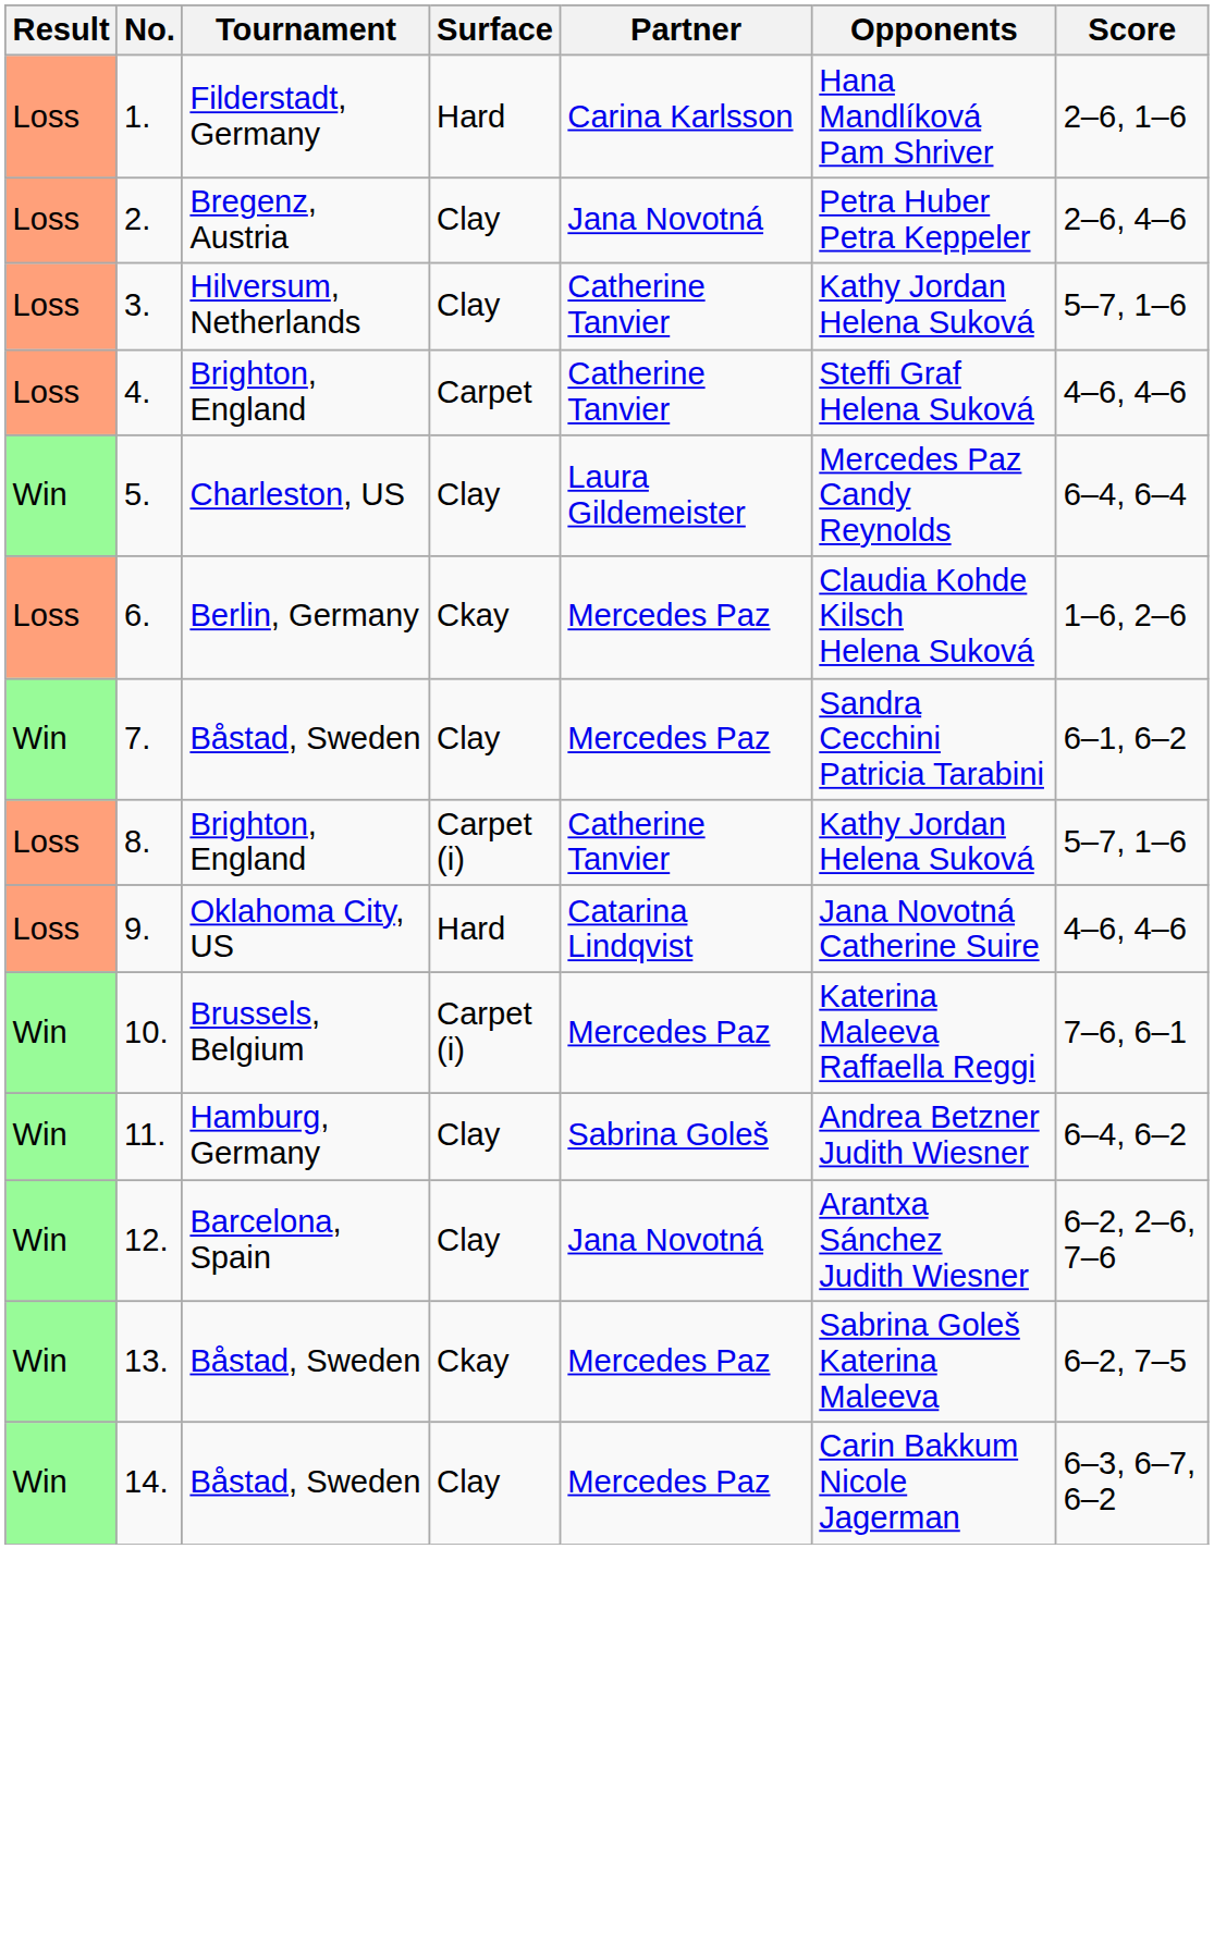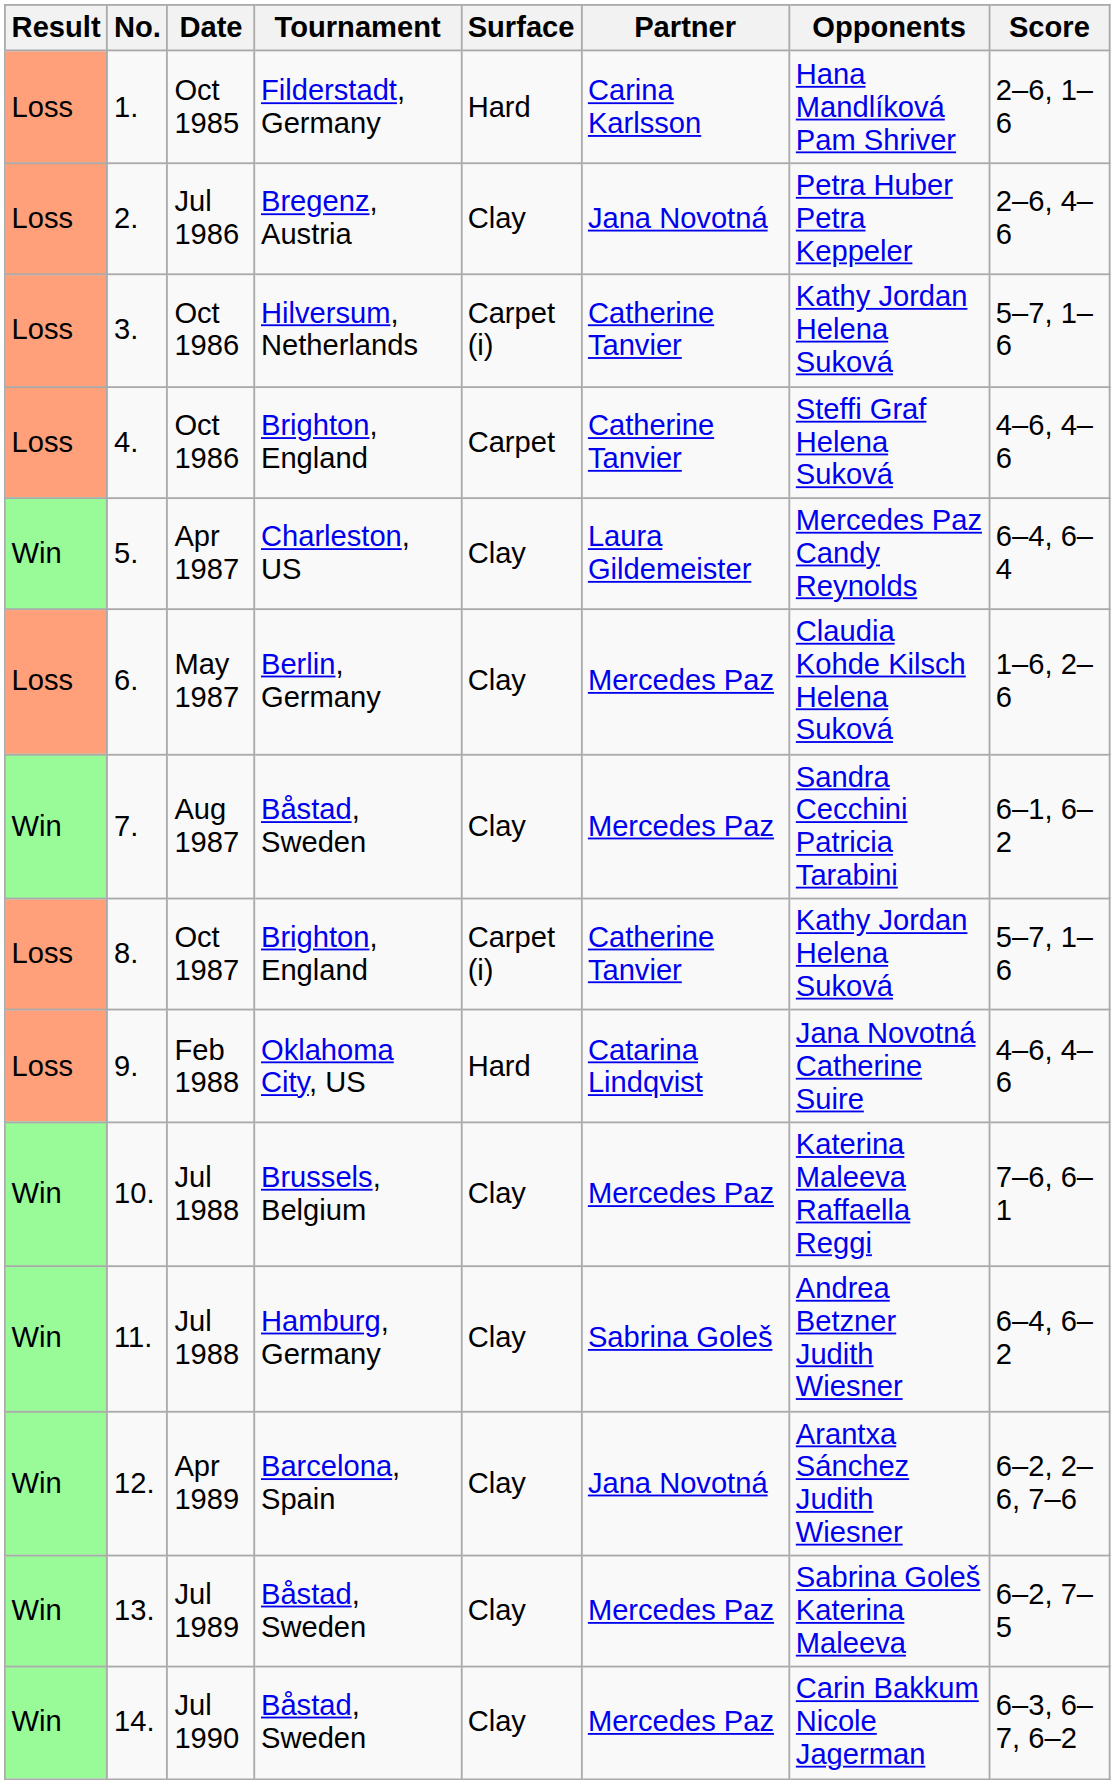+ column: Date | Oct 1985 | Jul 1986 | Oct 1986 | Oct 1986 | Apr 1987 | May 1987 | Aug 1987 | Oct 1987 | Feb 1988 | Jul 1988 | Jul 1988 | Apr 1989 | Jul 1989 | Jul 1990
3. | Surface: Clay -> Carpet (i)
6. | Surface: Ckay -> Clay
10. | Surface: Carpet (i) -> Clay
13. | Surface: Ckay -> Clay
